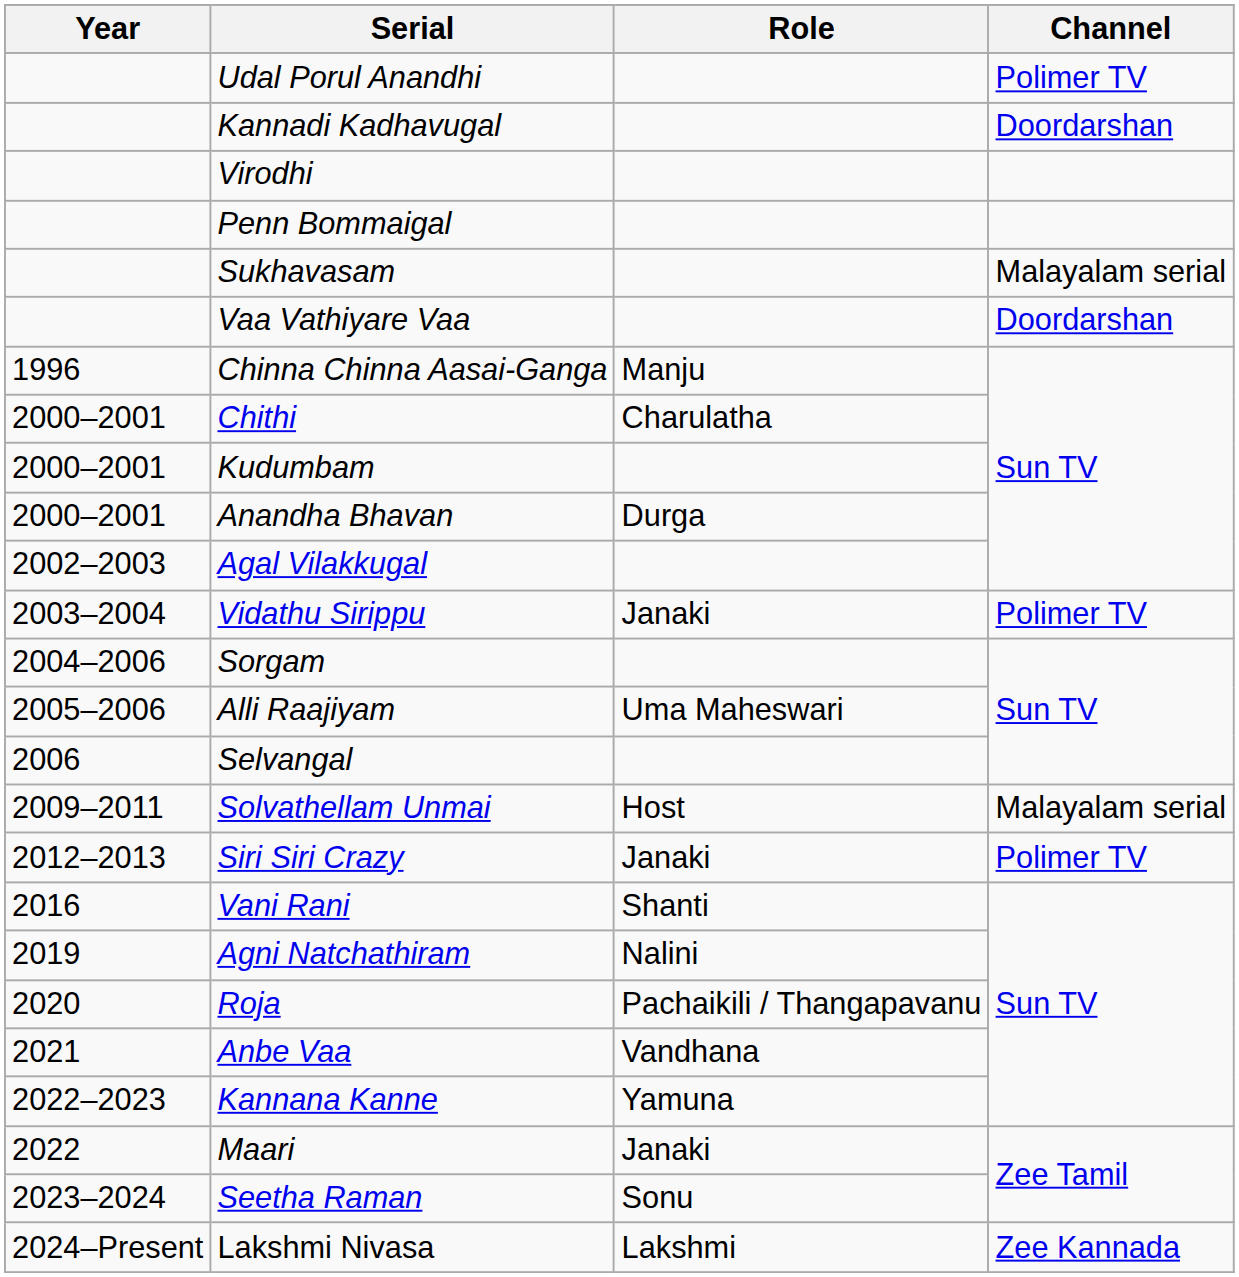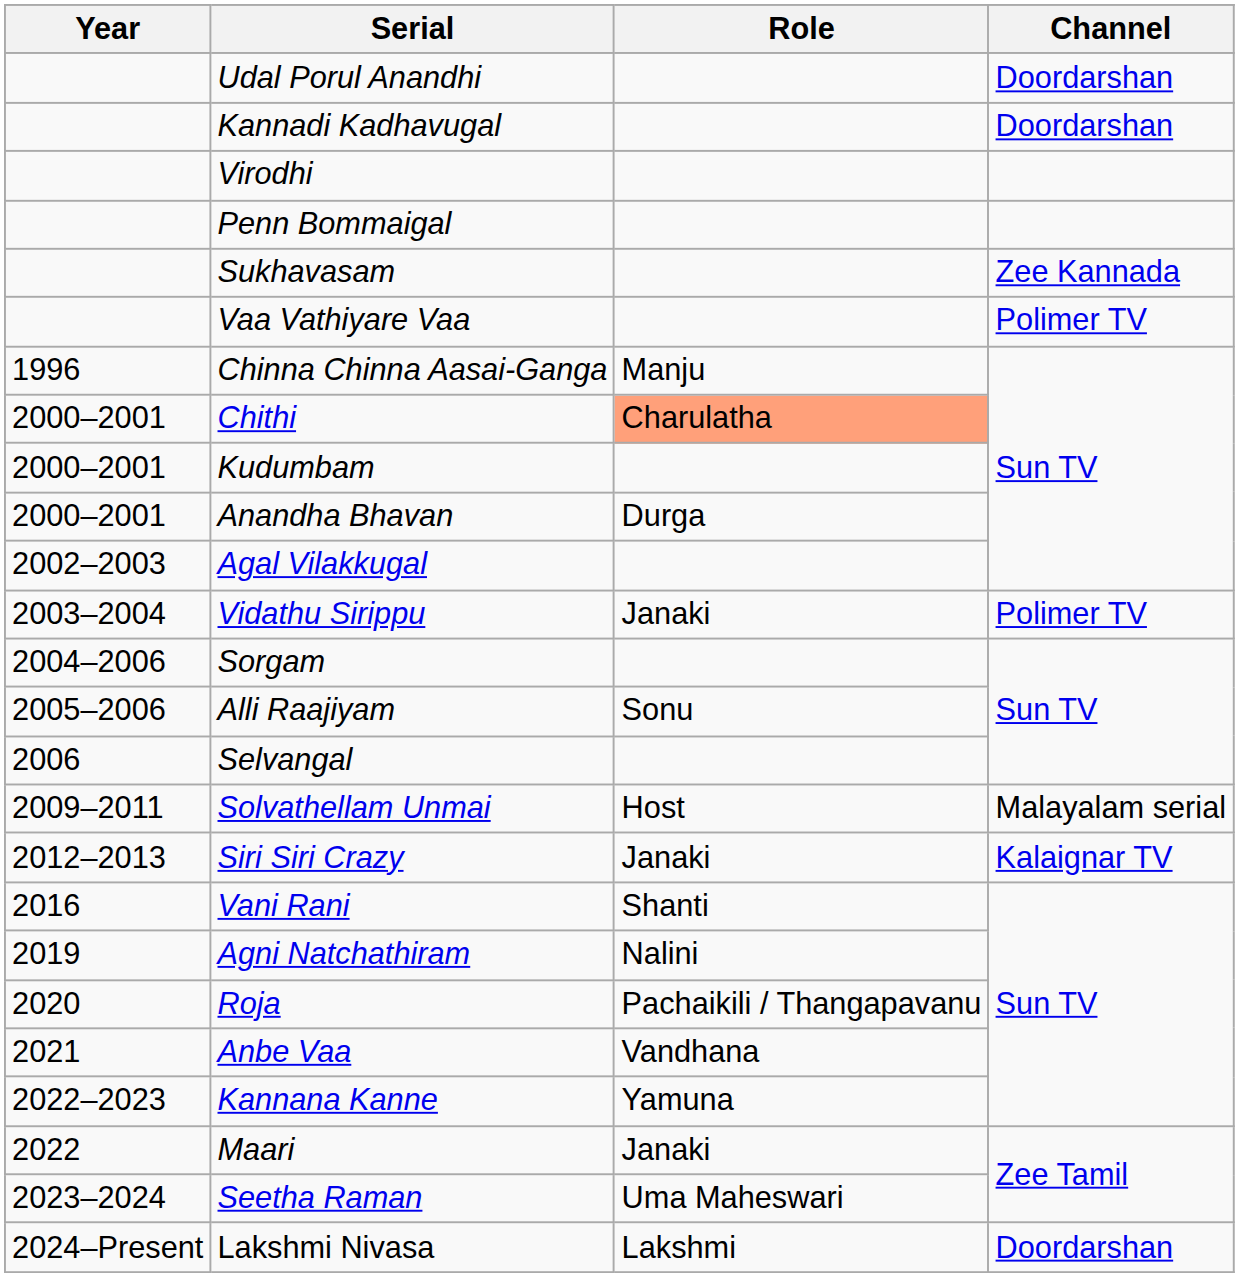Udal Porul Anandhi | Channel: Polimer TV -> Doordarshan
Sukhavasam | Channel: Malayalam serial -> Zee Kannada
Vaa Vathiyare Vaa | Channel: Doordarshan -> Polimer TV
Chithi | Role: no background -> lightsalmon background
Alli Raajiyam | Role: Uma Maheswari -> Sonu
Siri Siri Crazy | Channel: Polimer TV -> Kalaignar TV
Seetha Raman | Role: Sonu -> Uma Maheswari
Lakshmi Nivasa | Channel: Zee Kannada -> Doordarshan
